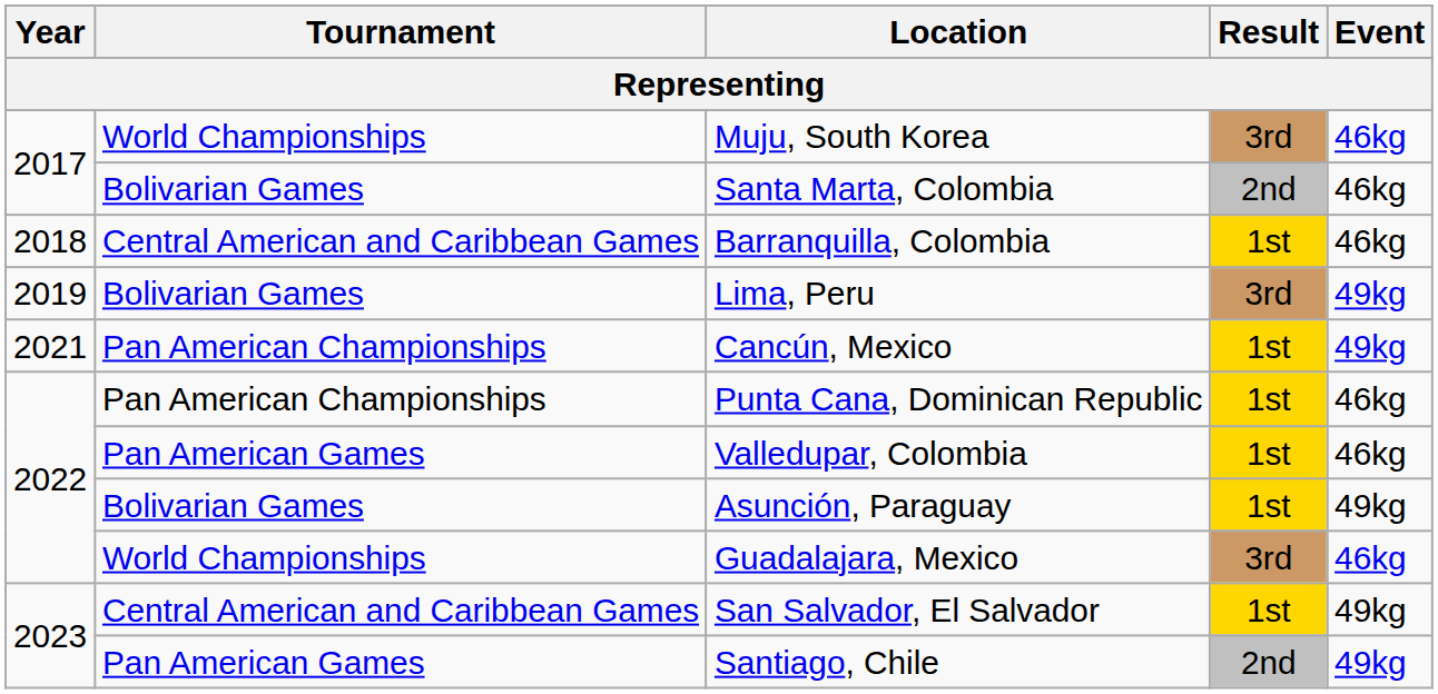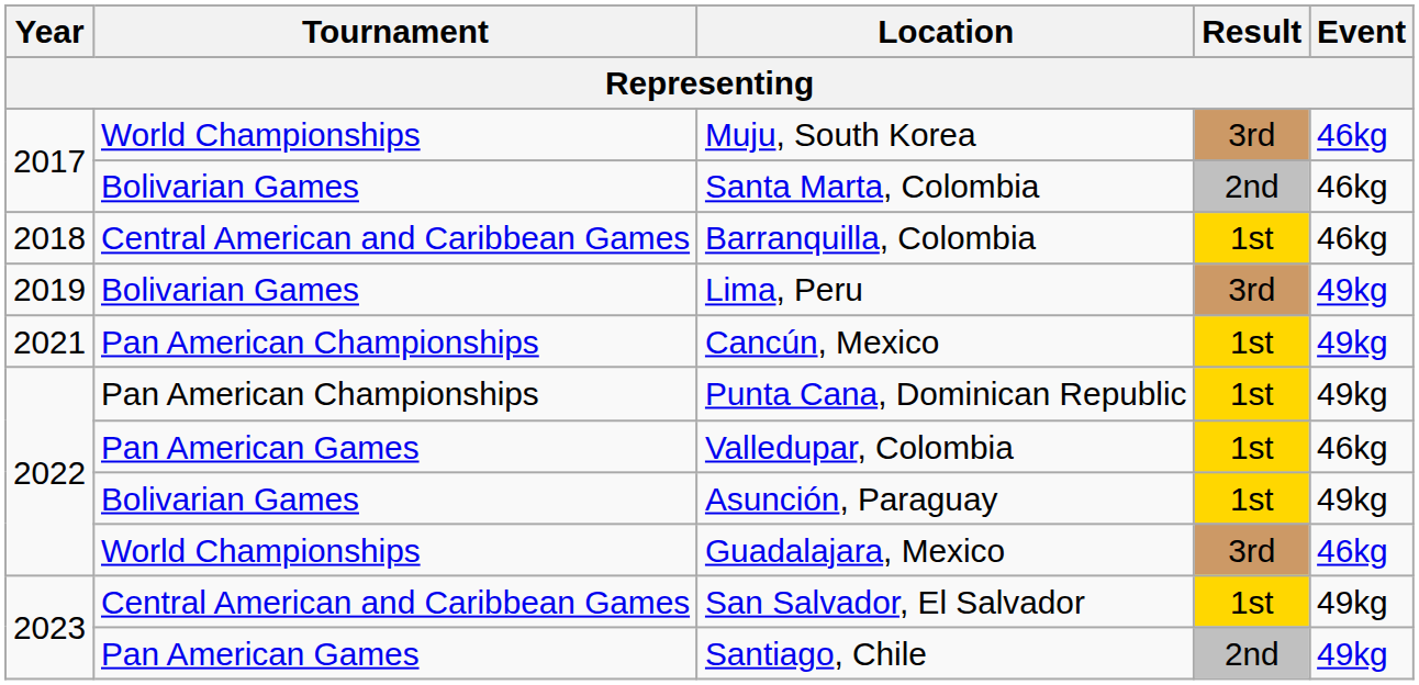Punta Cana, Dominican Republic | Event: 46kg -> 49kg
